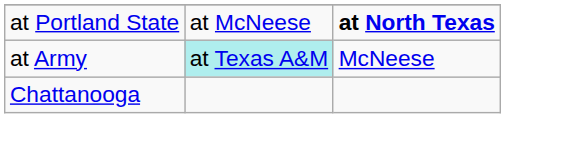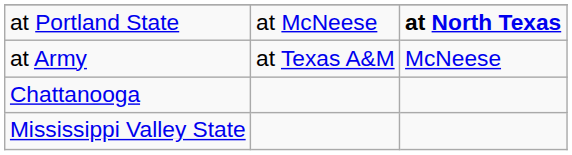at Army | column 2: paleturquoise background -> no background
+ row: Mississippi Valley State
